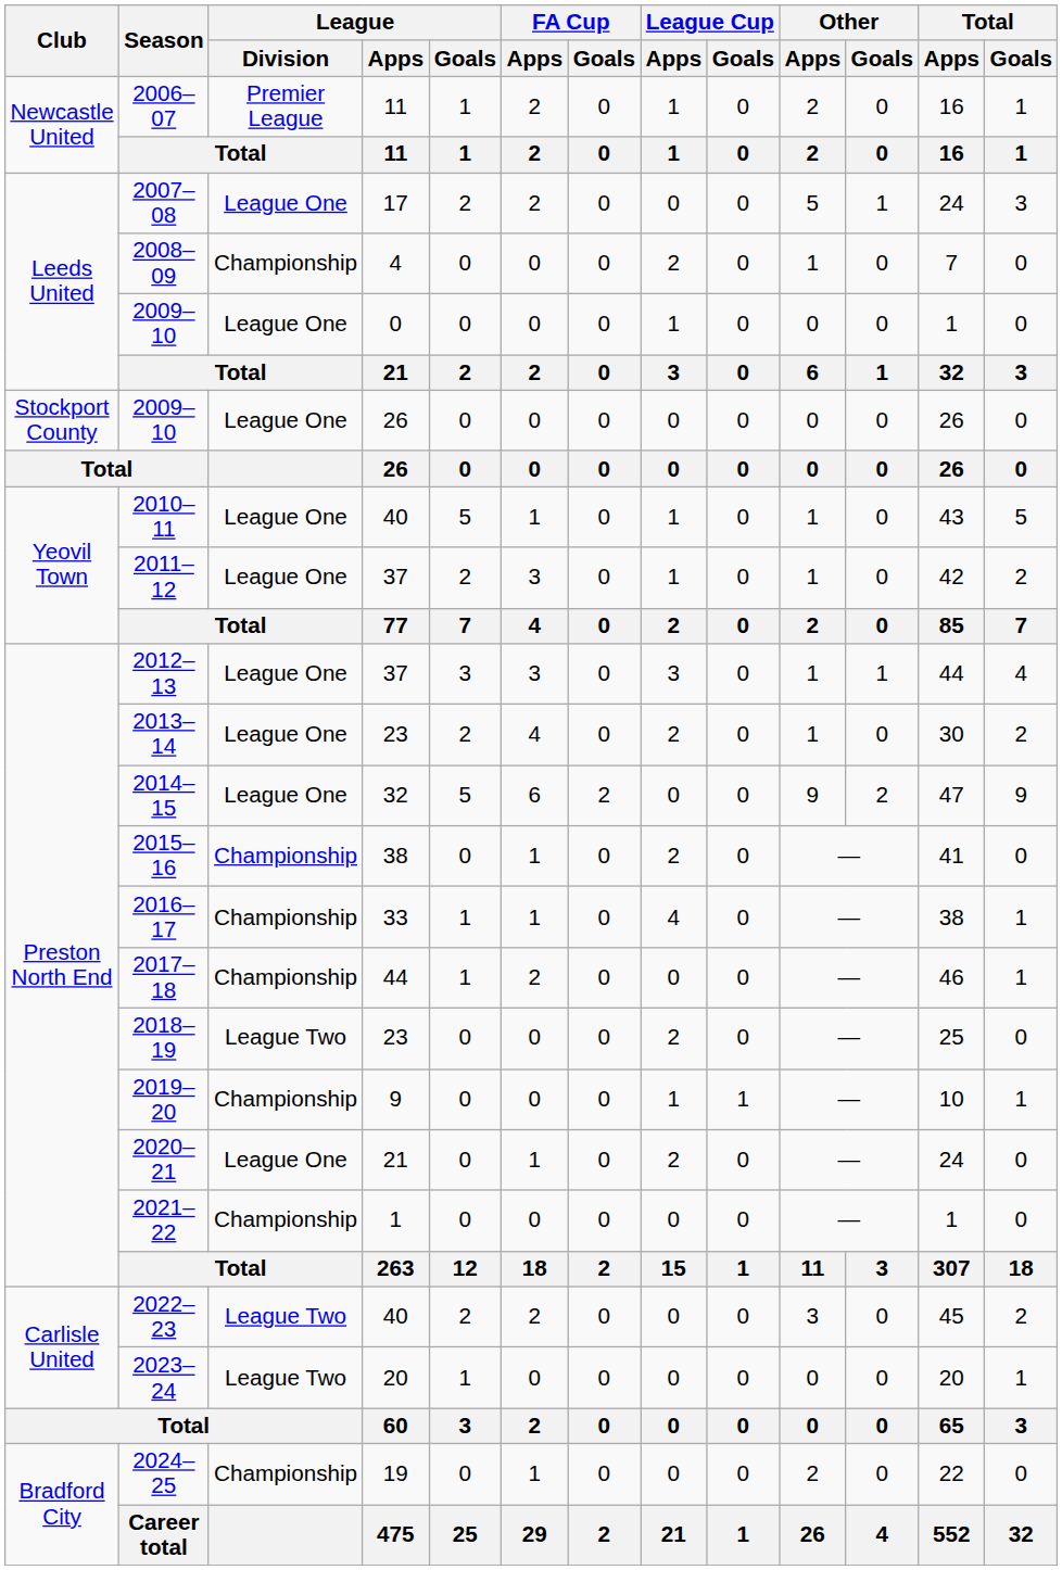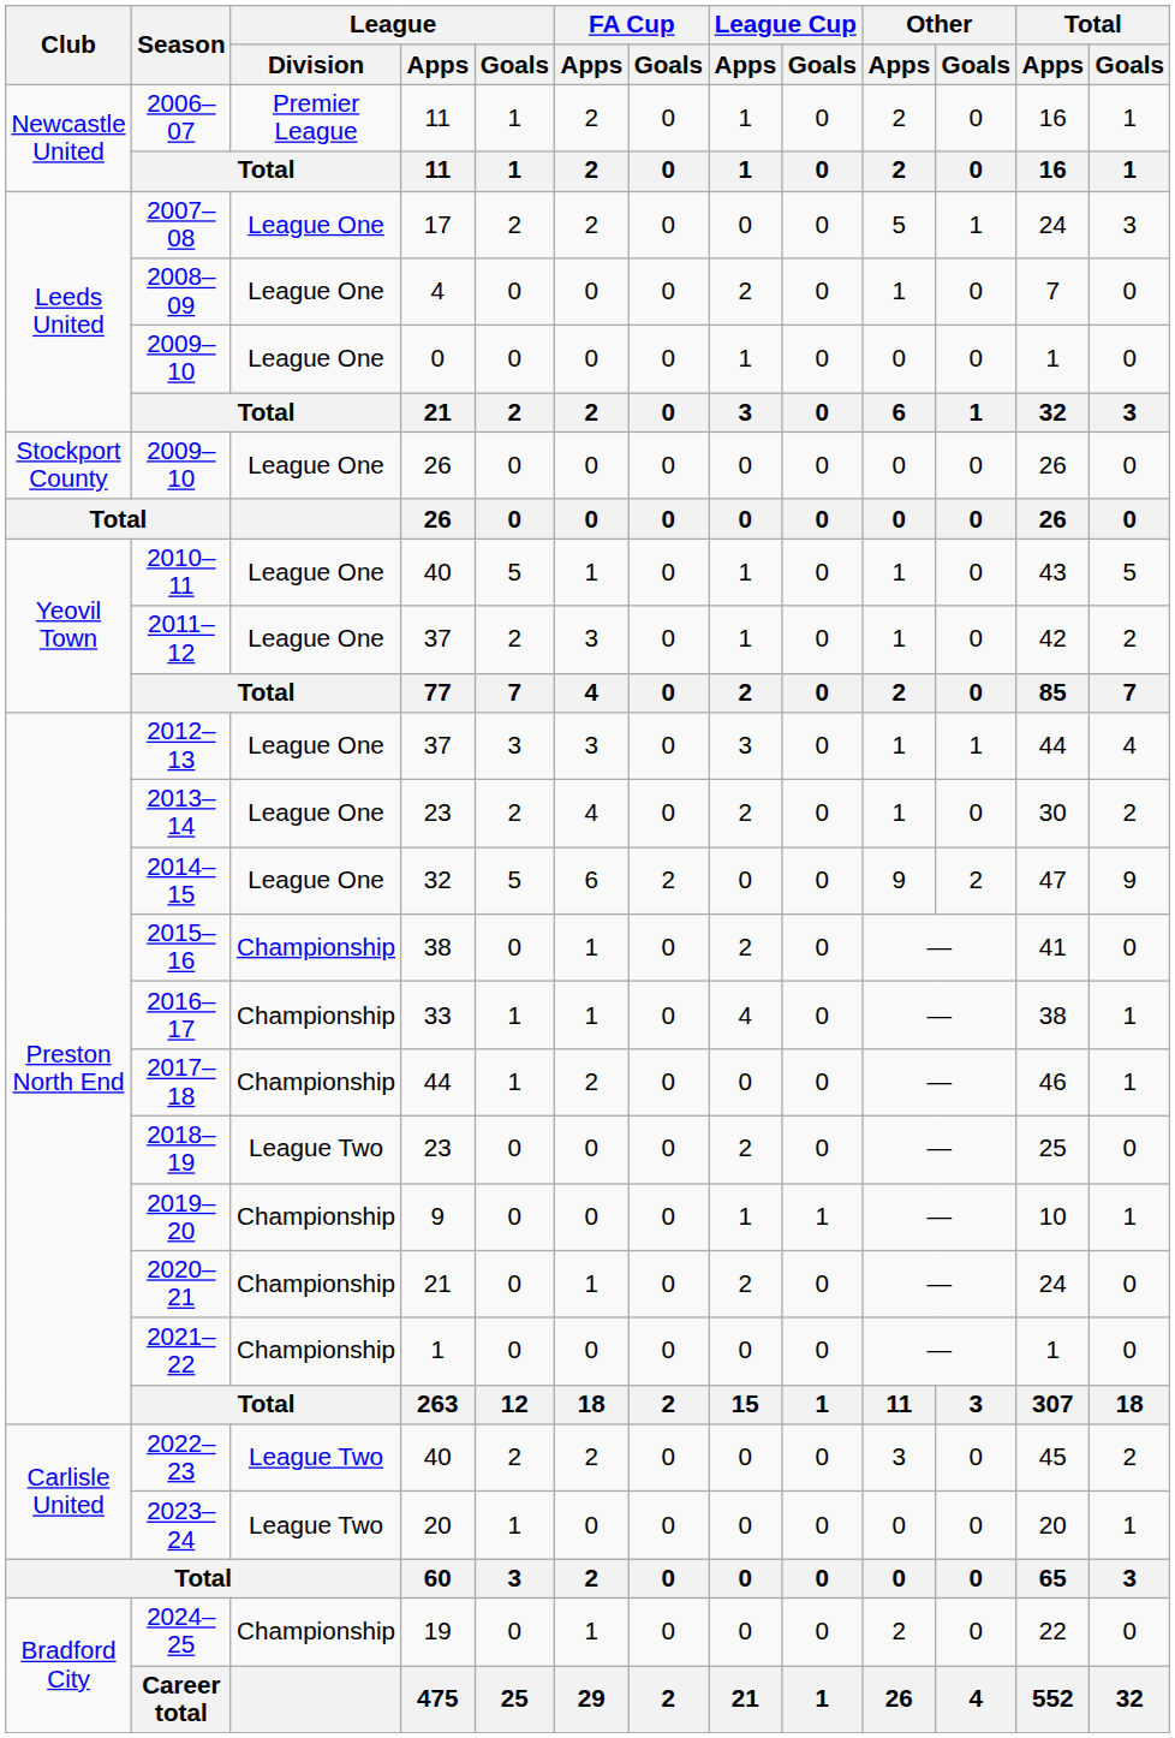2008–09 | League / Division: Championship -> League One
2020–21 | League / Division: League One -> Championship
